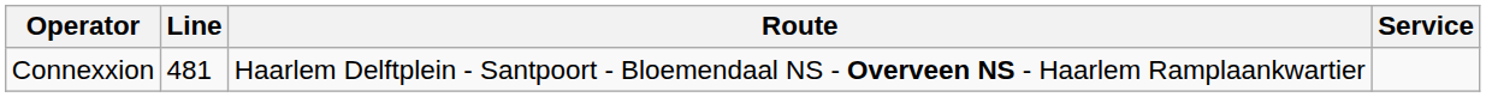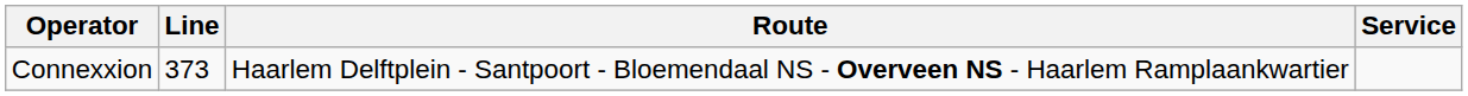Connexxion | Line: 481 -> 373
